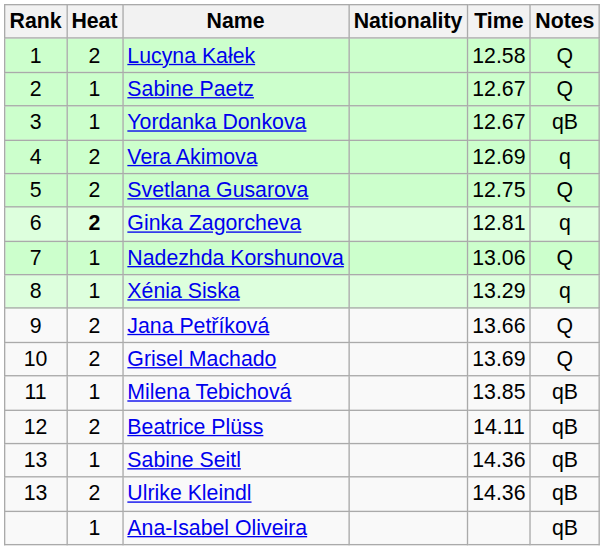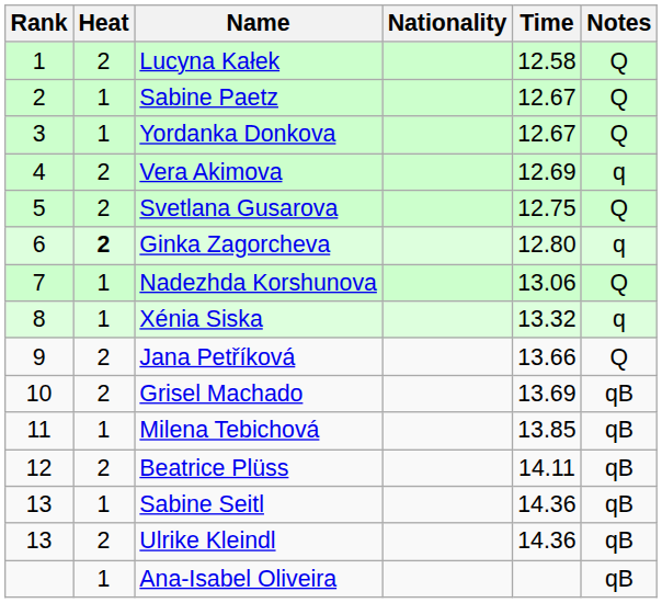Yordanka Donkova | Notes: qB -> Q
Ginka Zagorcheva | Time: 12.81 -> 12.80
Xénia Siska | Time: 13.29 -> 13.32
Grisel Machado | Notes: Q -> qB
